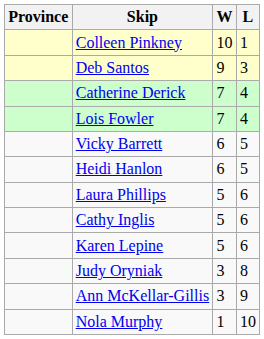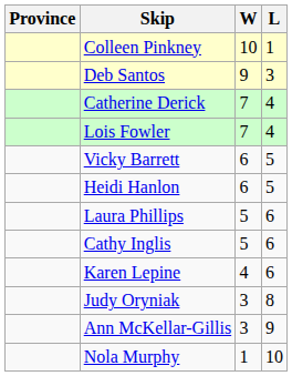Karen Lepine | W: 5 -> 4
